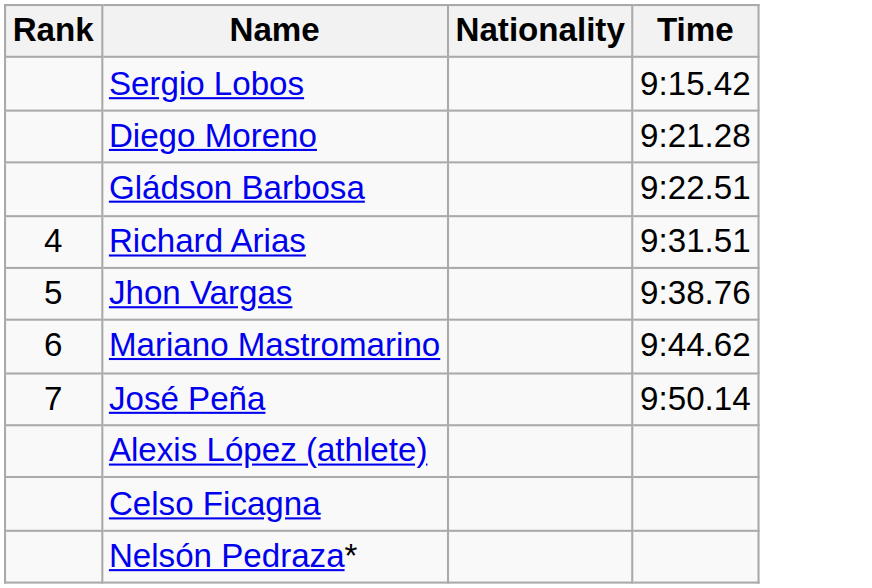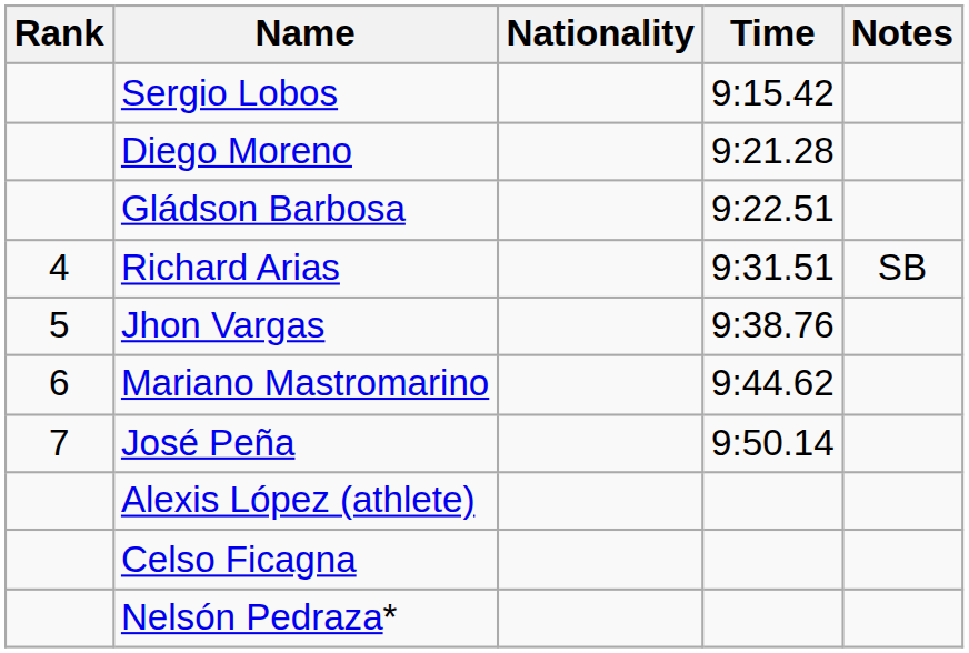+ column: Notes | SB
